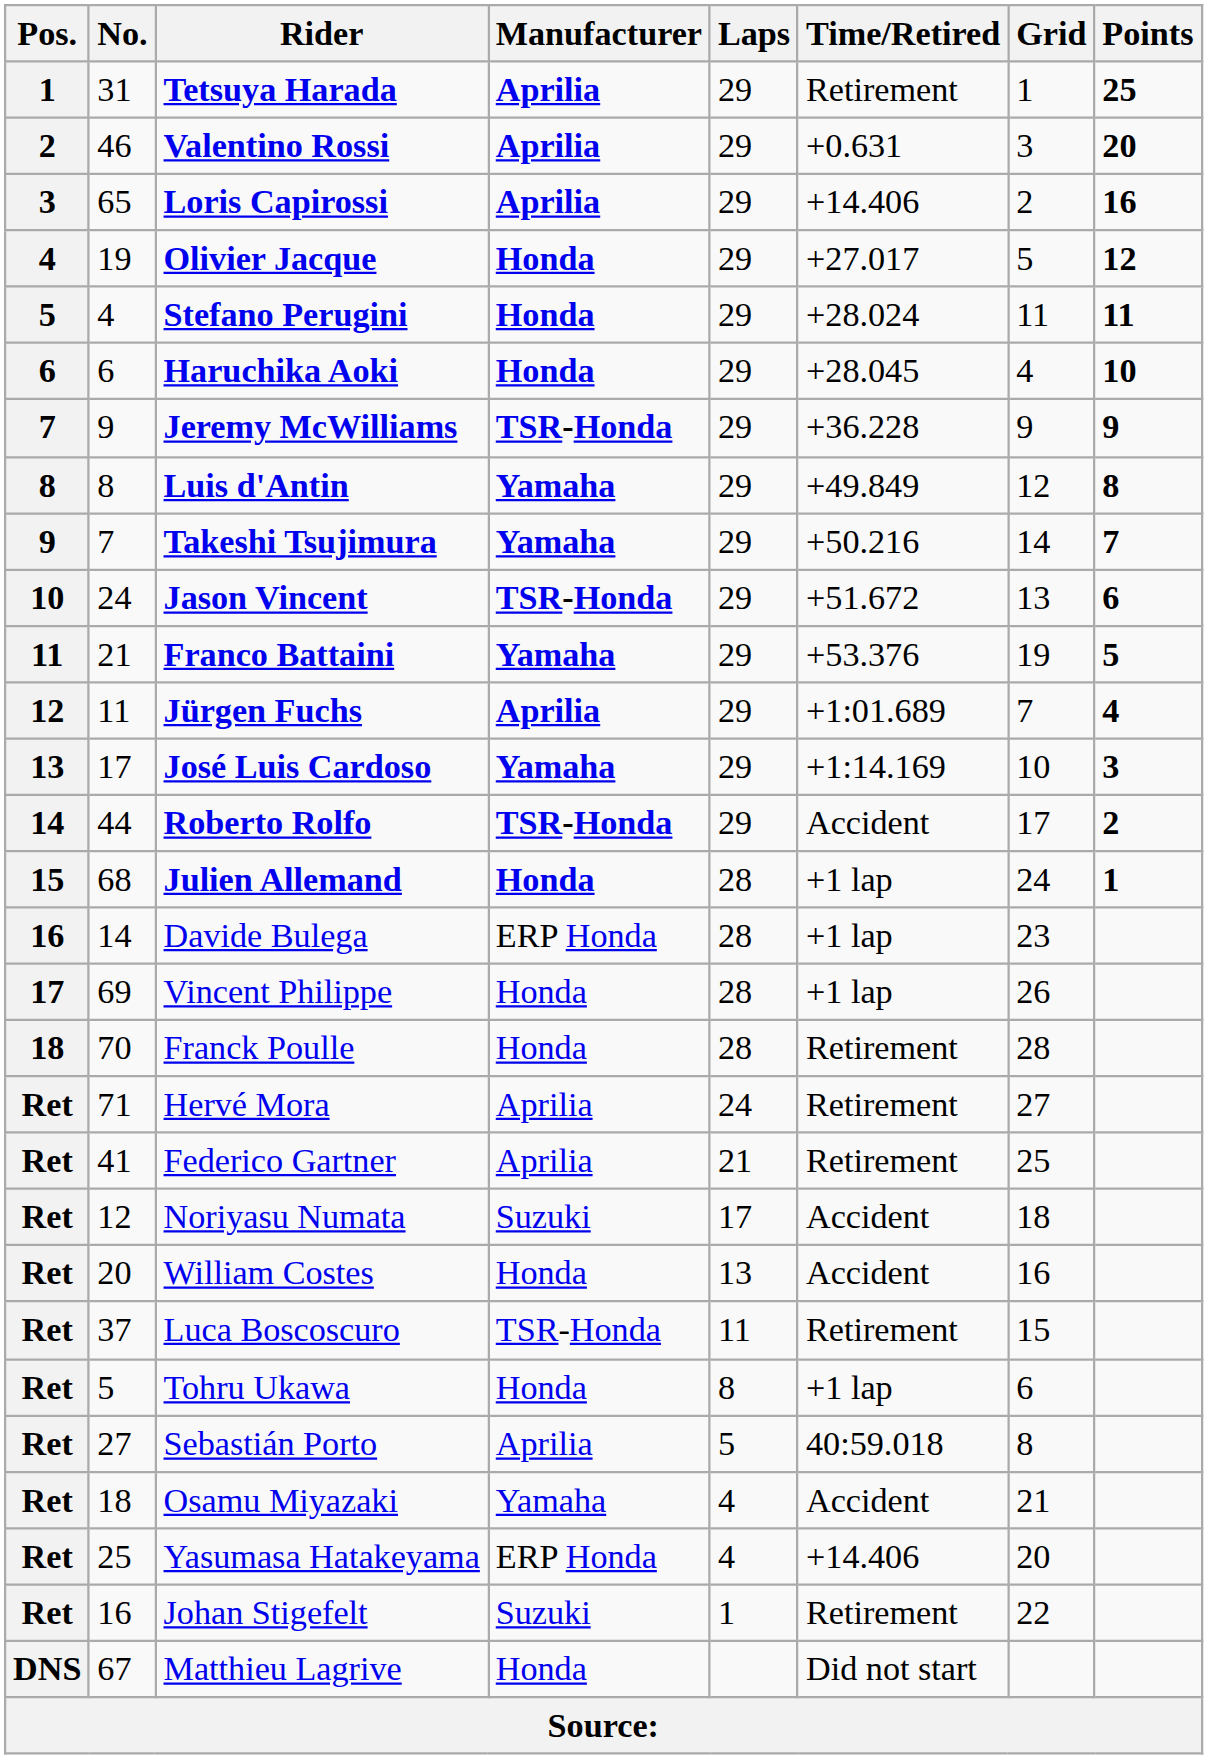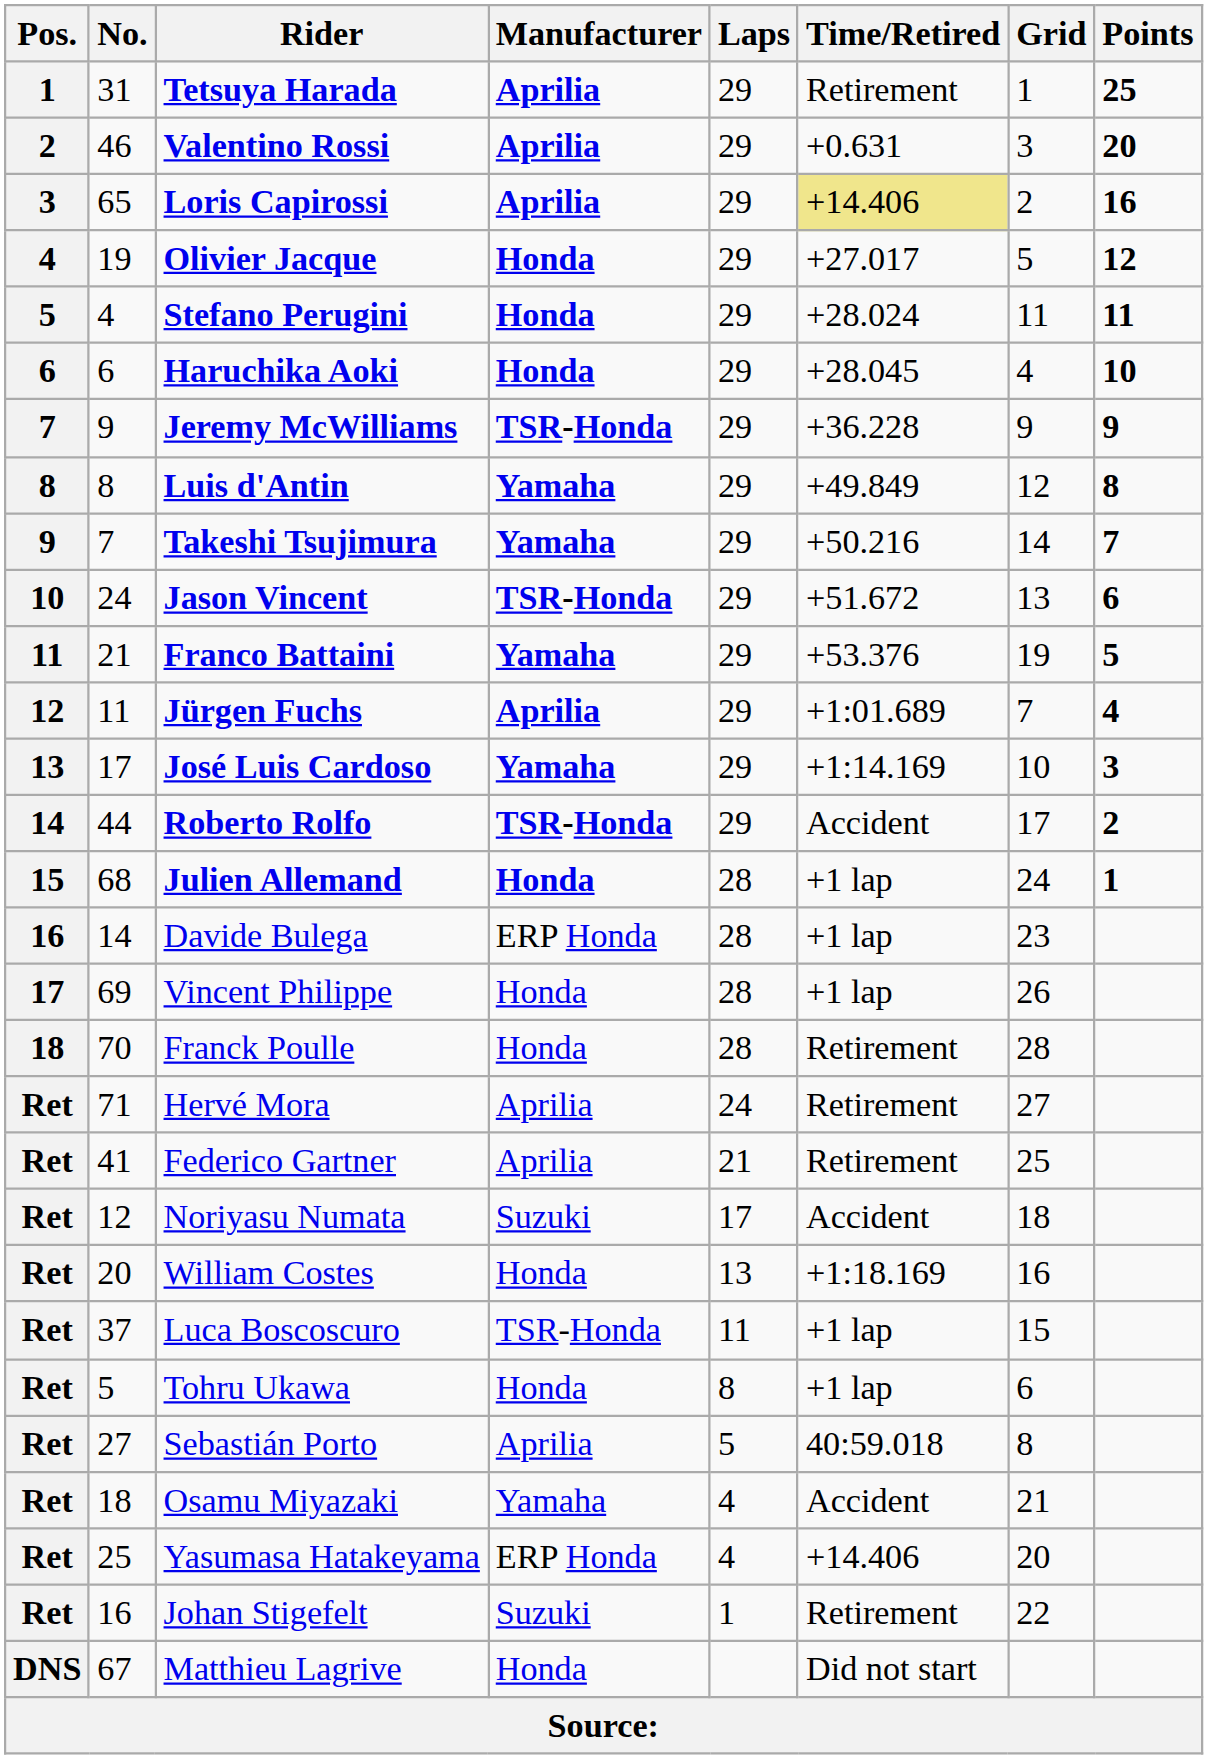Loris Capirossi | Time/Retired: no background -> khaki background
William Costes | Time/Retired: Accident -> +1:18.169
Luca Boscoscuro | Time/Retired: Retirement -> +1 lap
